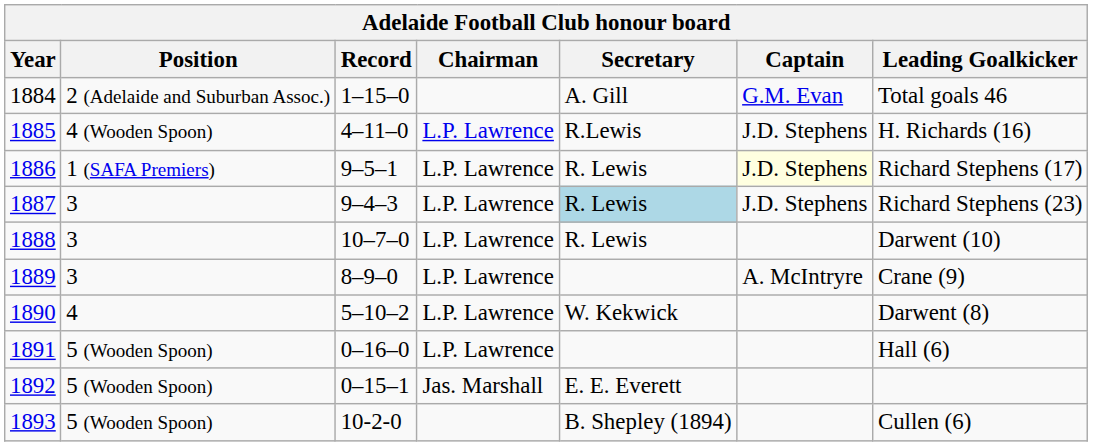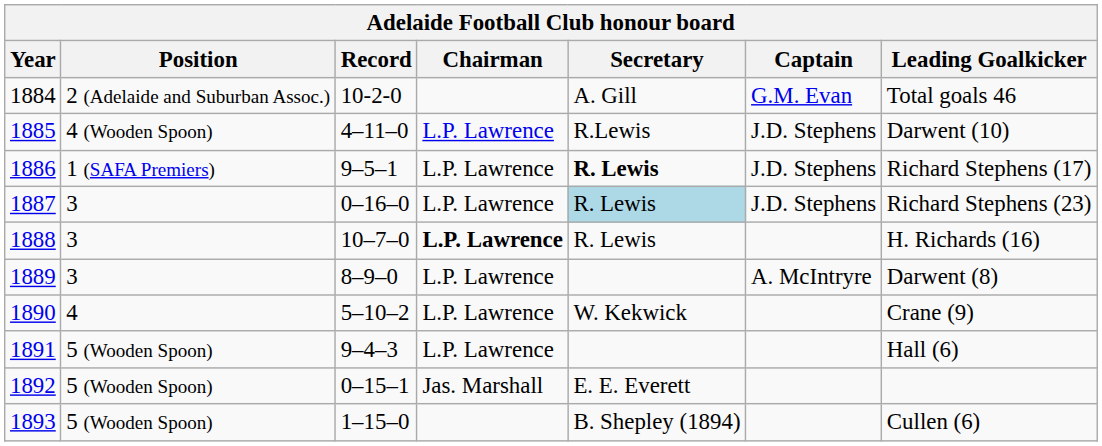1884 | Record: 1–15–0 -> 10-2-0
1885 | Leading Goalkicker: H. Richards (16) -> Darwent (10)
1886 | Secretary: normal -> bold
1886 | Captain: lightyellow background -> no background
1887 | Record: 9–4–3 -> 0–16–0
1888 | Chairman: normal -> bold
1888 | Leading Goalkicker: Darwent (10) -> H. Richards (16)
1889 | Leading Goalkicker: Crane (9) -> Darwent (8)
1890 | Leading Goalkicker: Darwent (8) -> Crane (9)
1891 | Record: 0–16–0 -> 9–4–3
1893 | Record: 10-2-0 -> 1–15–0
